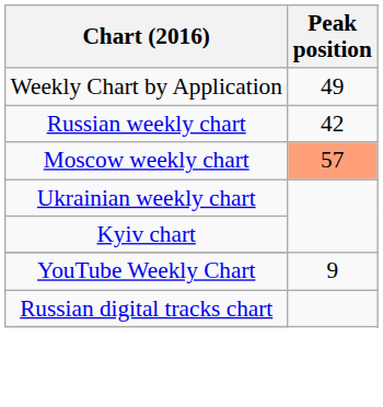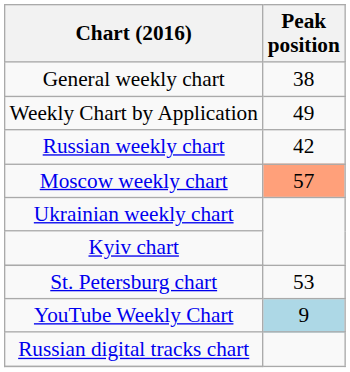+ row: General weekly chart | 38
+ row: St. Petersburg chart | 53
YouTube Weekly Chart | Peak position: no background -> lightblue background
